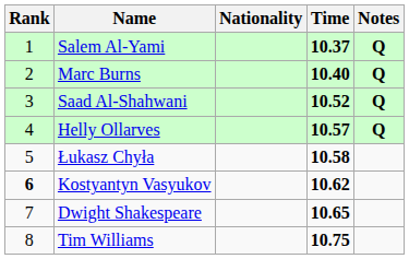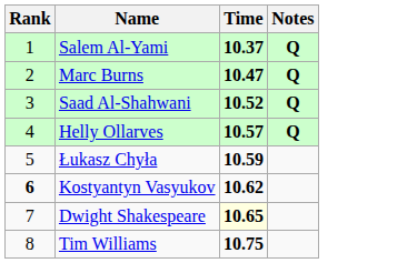- column: Nationality
Marc Burns | Time: 10.40 -> 10.47
Łukasz Chyła | Time: 10.58 -> 10.59
Dwight Shakespeare | Time: no background -> lightyellow background
